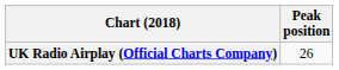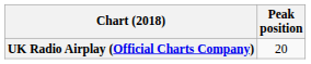UK Radio Airplay (Official Charts Company) | Peak position: 26 -> 20
